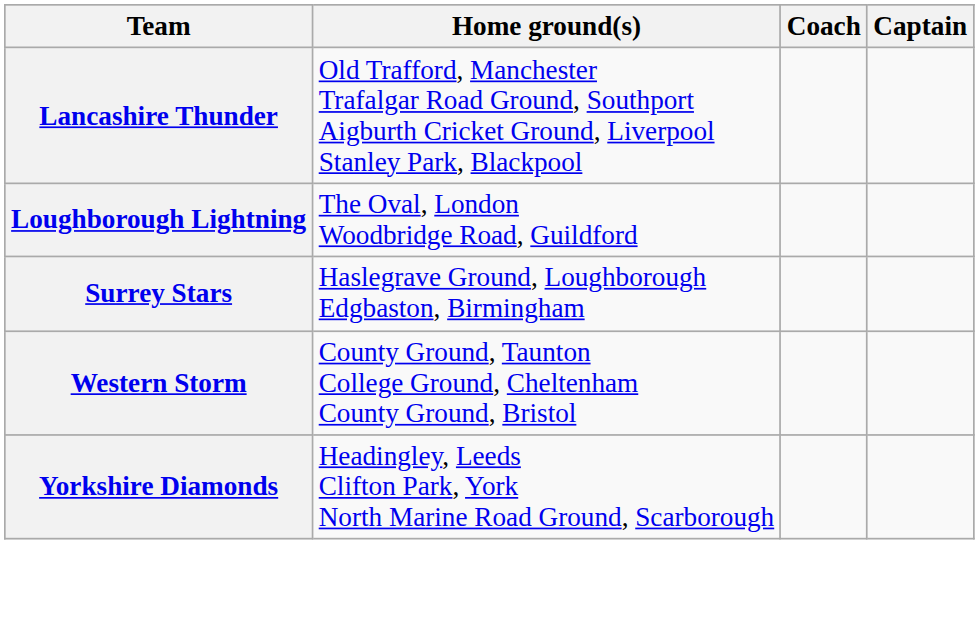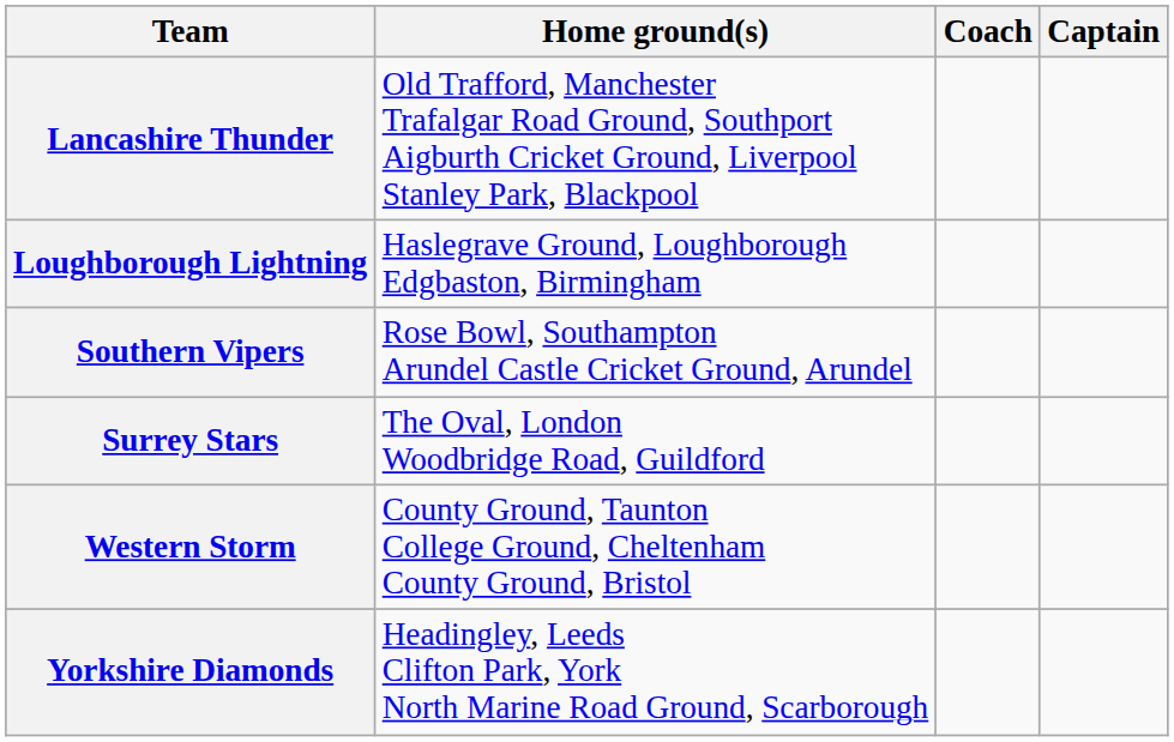Loughborough Lightning | Home ground(s): The Oval, London Woodbridge Road, Guildford -> Haslegrave Ground, Loughborough Edgbaston, Birmingham
+ row: Southern Vipers | Rose Bowl, Southampton Arundel Castle Cricket Ground, Arundel
Surrey Stars | Home ground(s): Haslegrave Ground, Loughborough Edgbaston, Birmingham -> The Oval, London Woodbridge Road, Guildford
